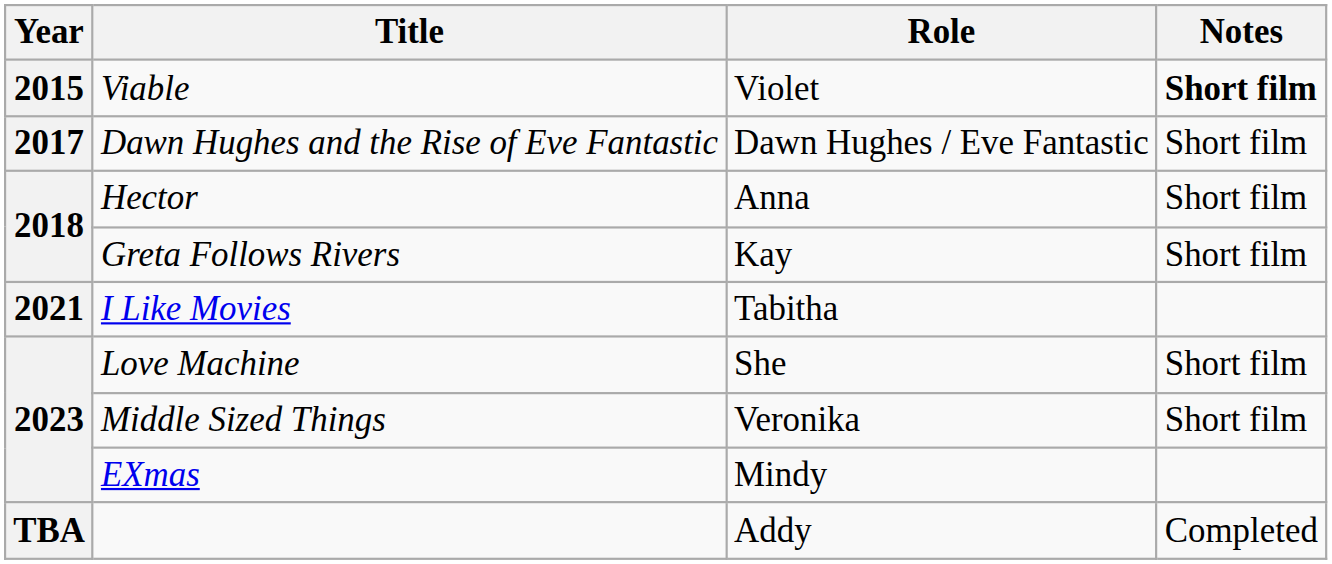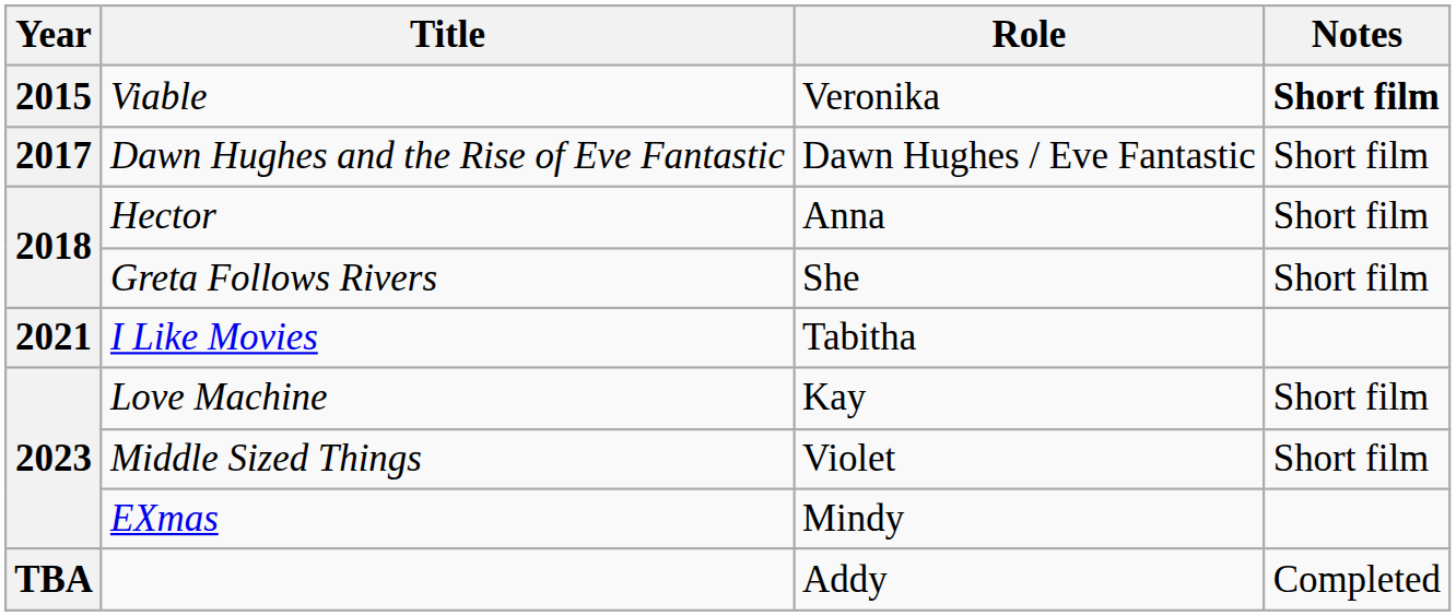Viable | Role: Violet -> Veronika
Greta Follows Rivers | Role: Kay -> She
Love Machine | Role: She -> Kay
Middle Sized Things | Role: Veronika -> Violet
